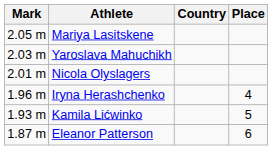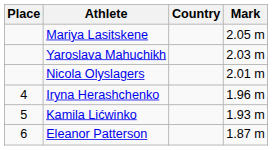columns swapped: Place <-> Mark
